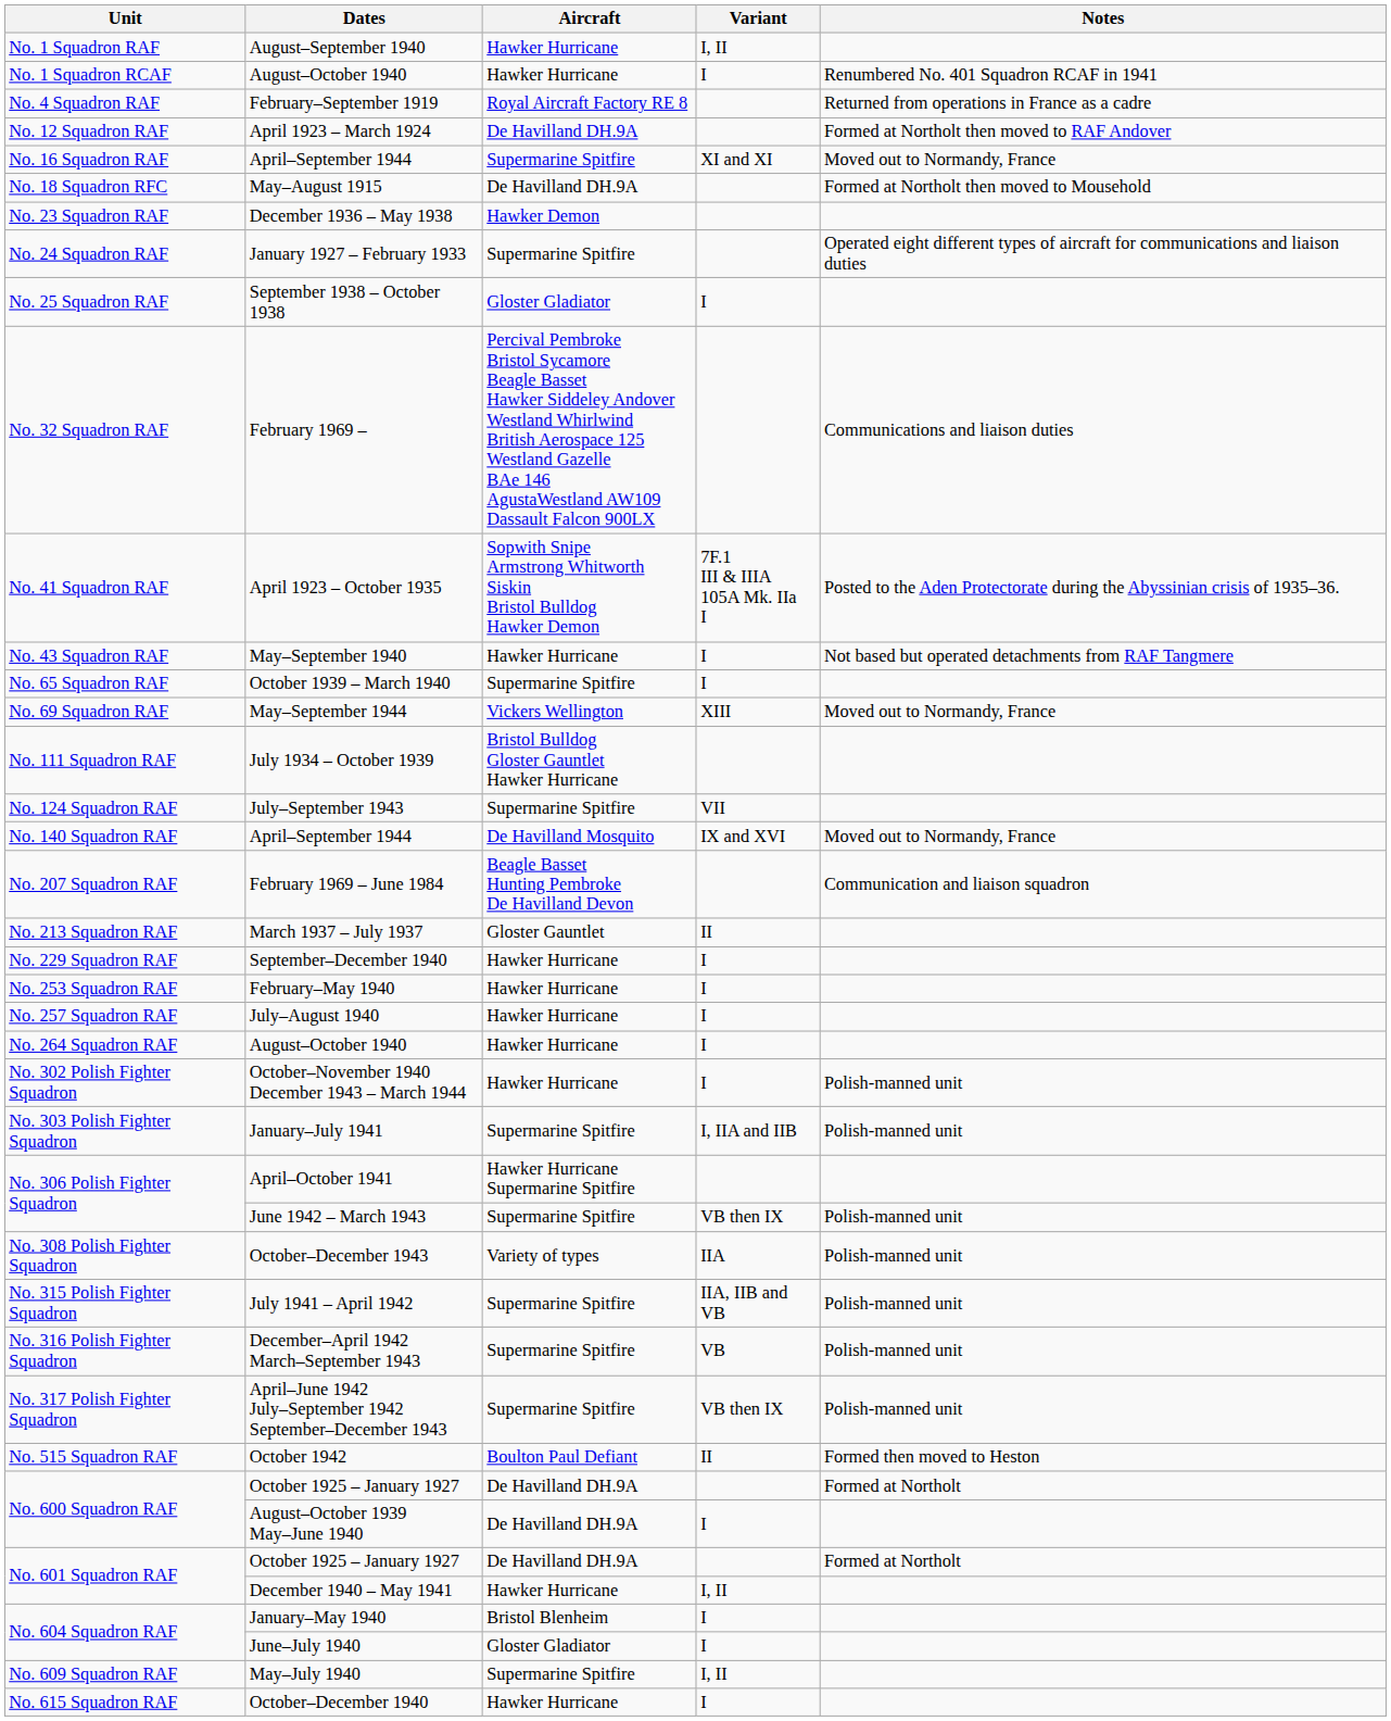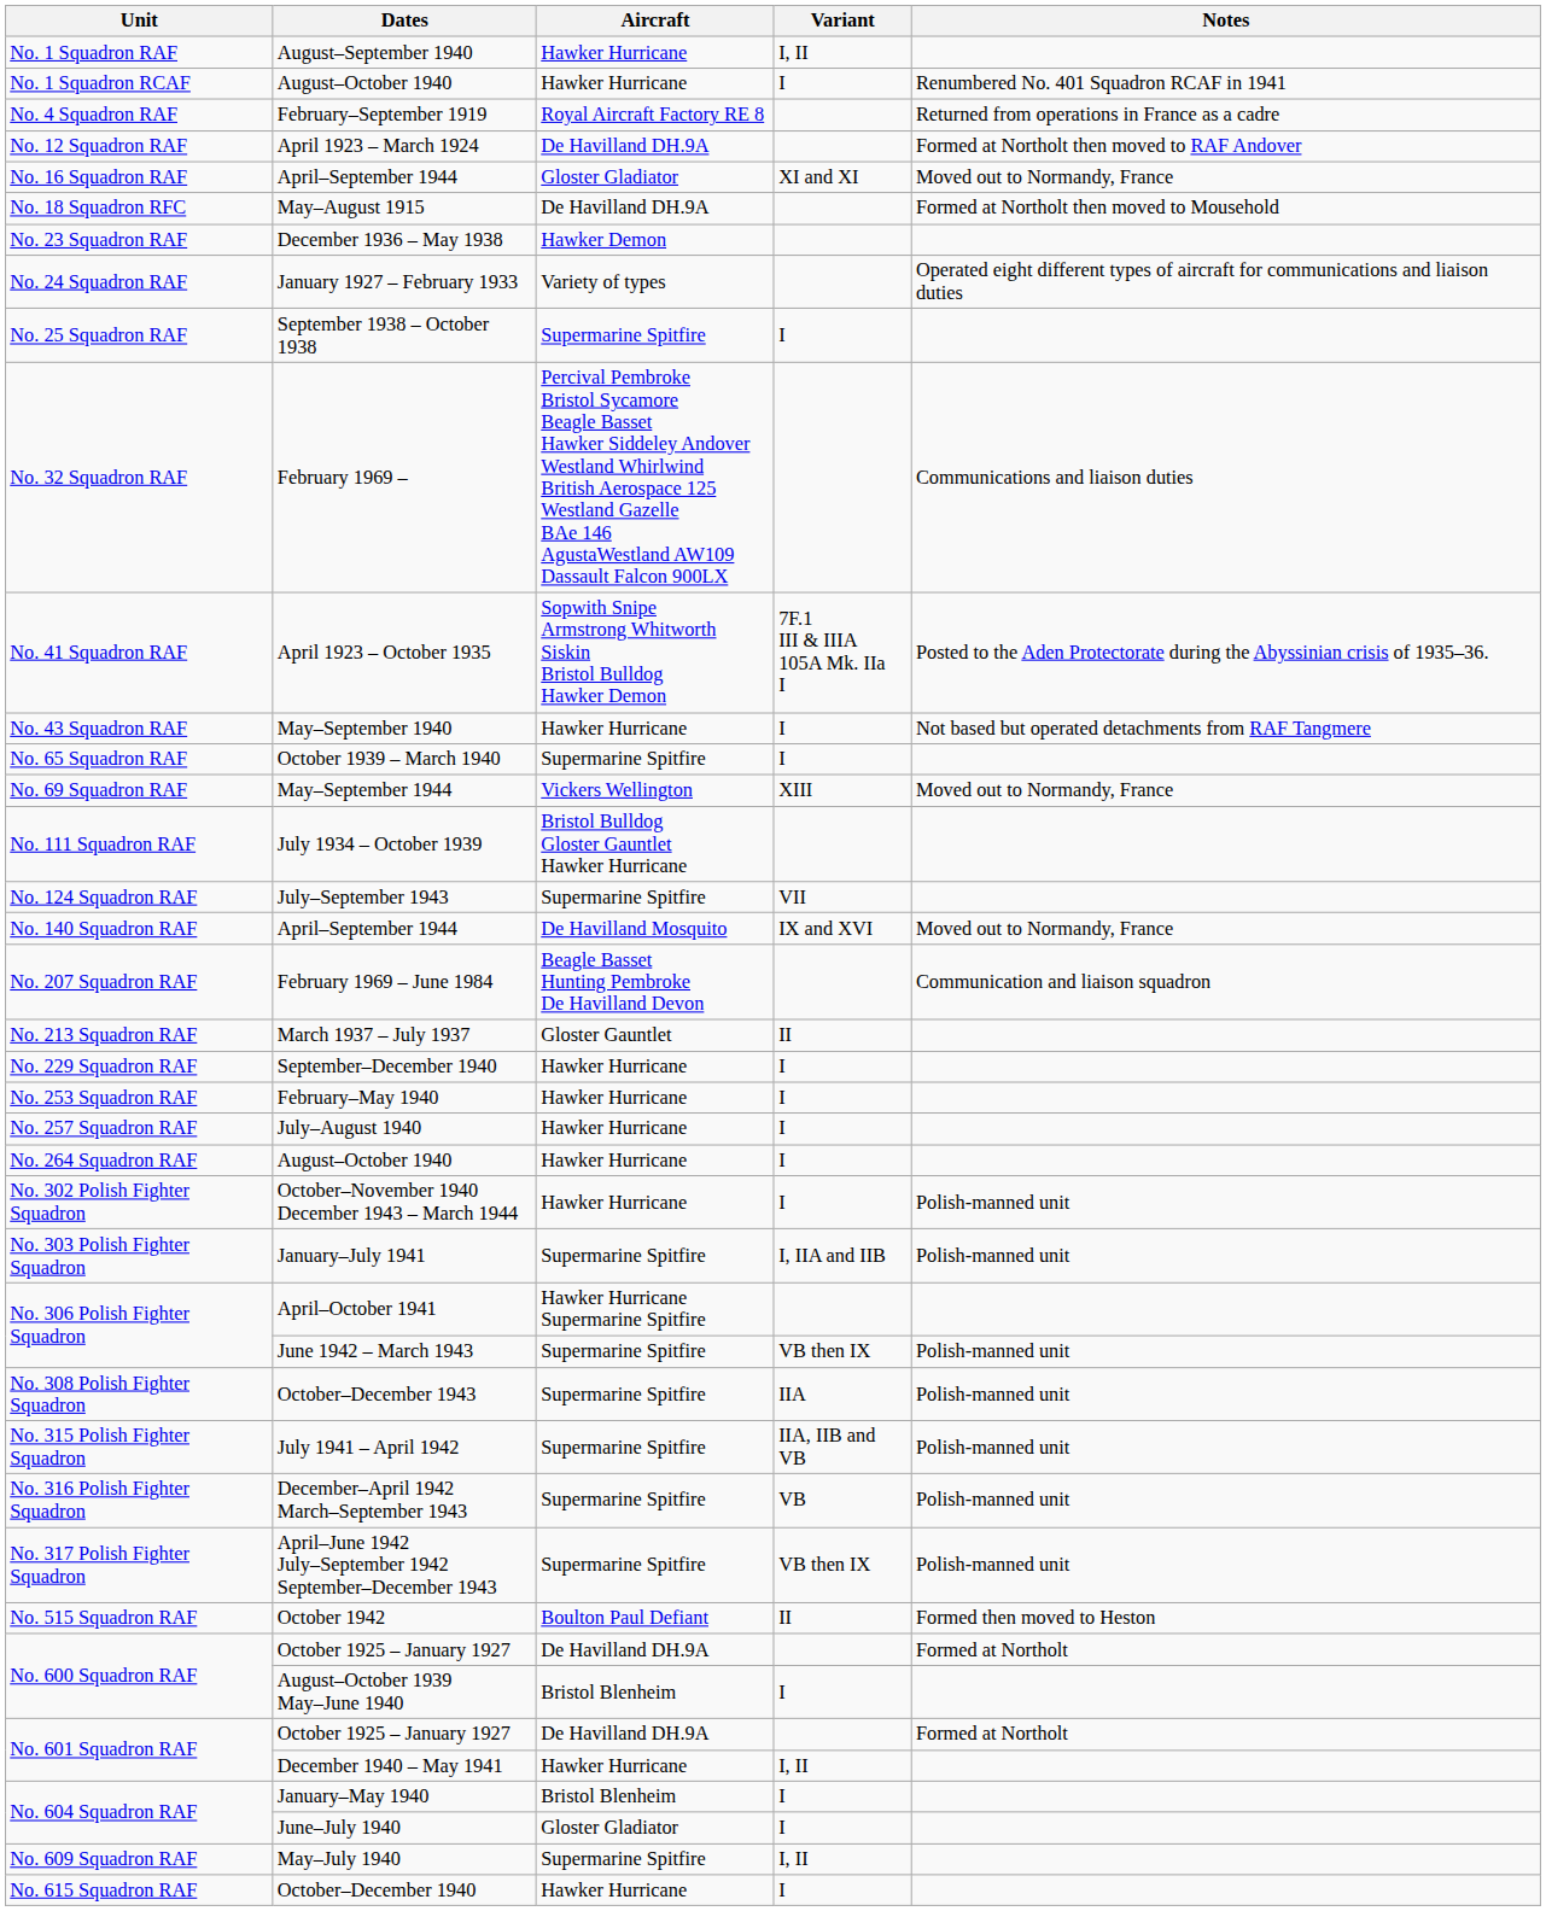No. 16 Squadron RAF / April–September 1944 | Aircraft: Supermarine Spitfire -> Gloster Gladiator
January 1927 – February 1933 | Aircraft: Supermarine Spitfire -> Variety of types
September 1938 – October 1938 | Aircraft: Gloster Gladiator -> Supermarine Spitfire
October–December 1943 | Aircraft: Variety of types -> Supermarine Spitfire
August–October 1939 May–June 1940 | Aircraft: De Havilland DH.9A -> Bristol Blenheim
